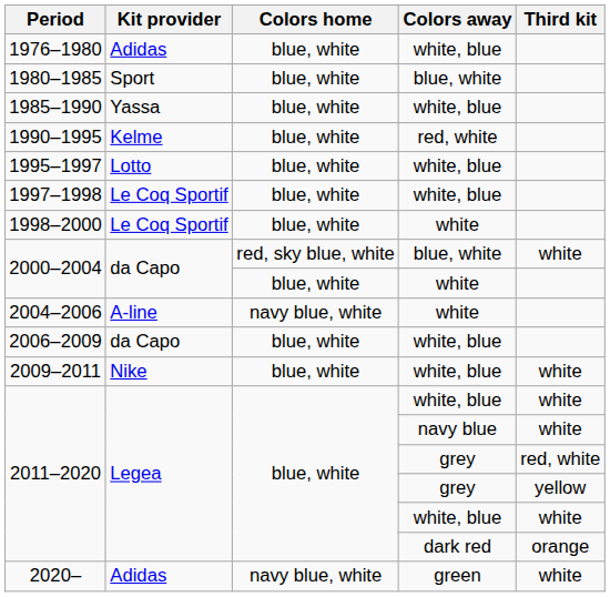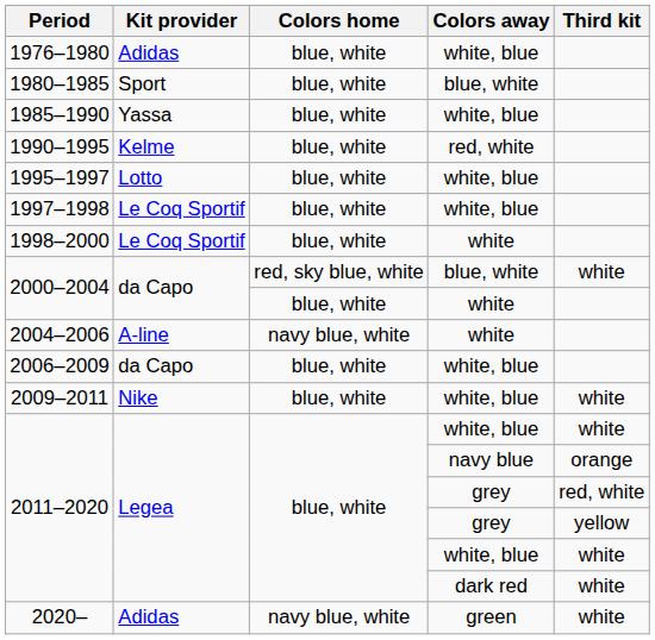2011–2020 / navy blue | Third kit: white -> orange
2011–2020 / dark red | Third kit: orange -> white
